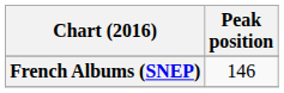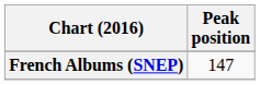French Albums (SNEP) | Peak position: 146 -> 147
